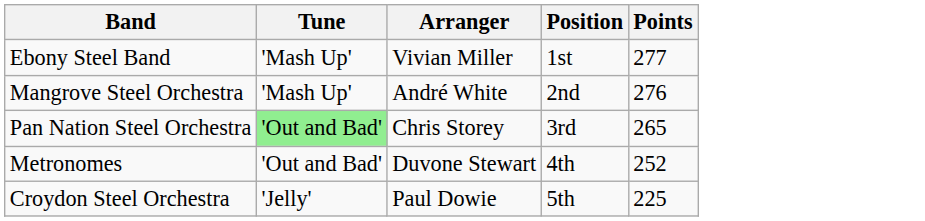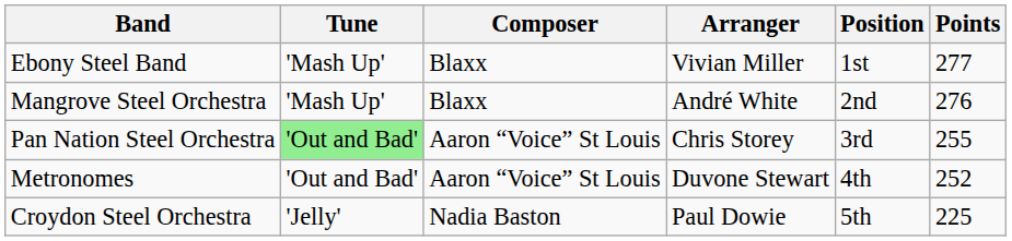+ column: Composer | Blaxx | Blaxx | Aaron “Voice” St Louis | Aaron “Voice” St Louis | Nadia Baston
Pan Nation Steel Orchestra | Points: 265 -> 255
